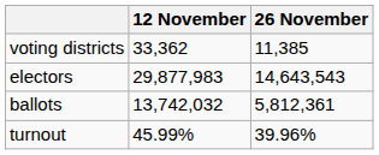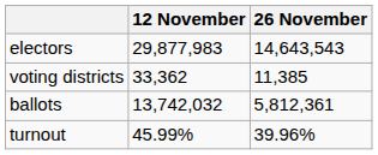rows swapped: voting districts <-> electors
